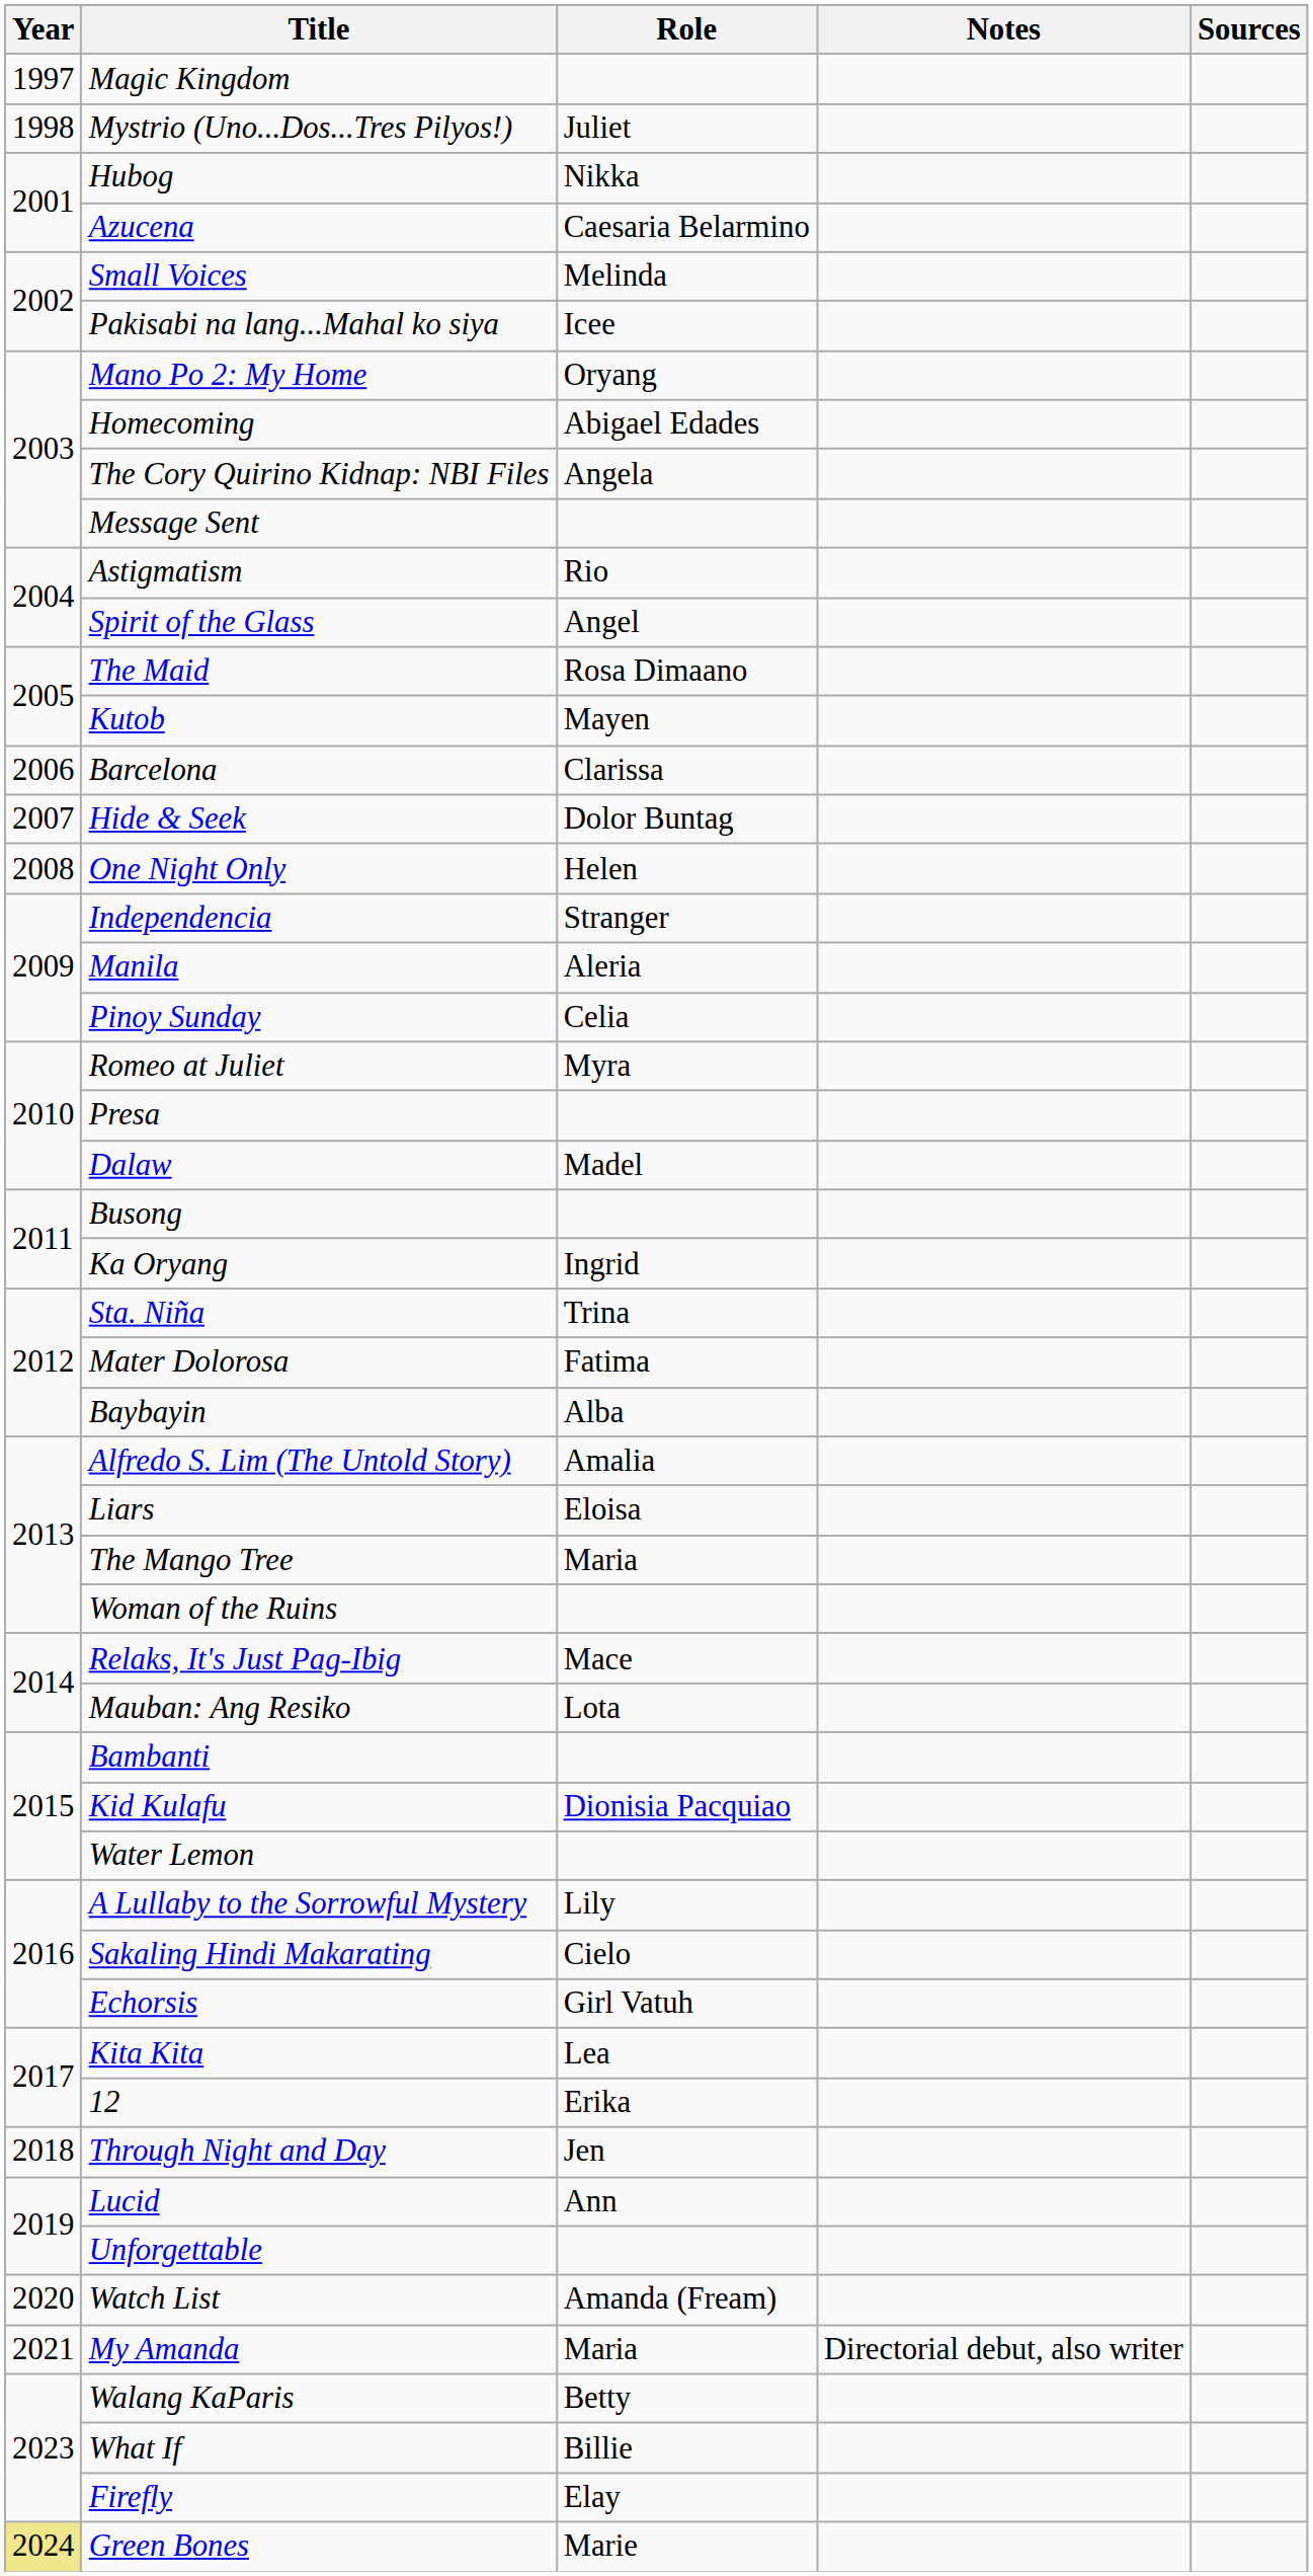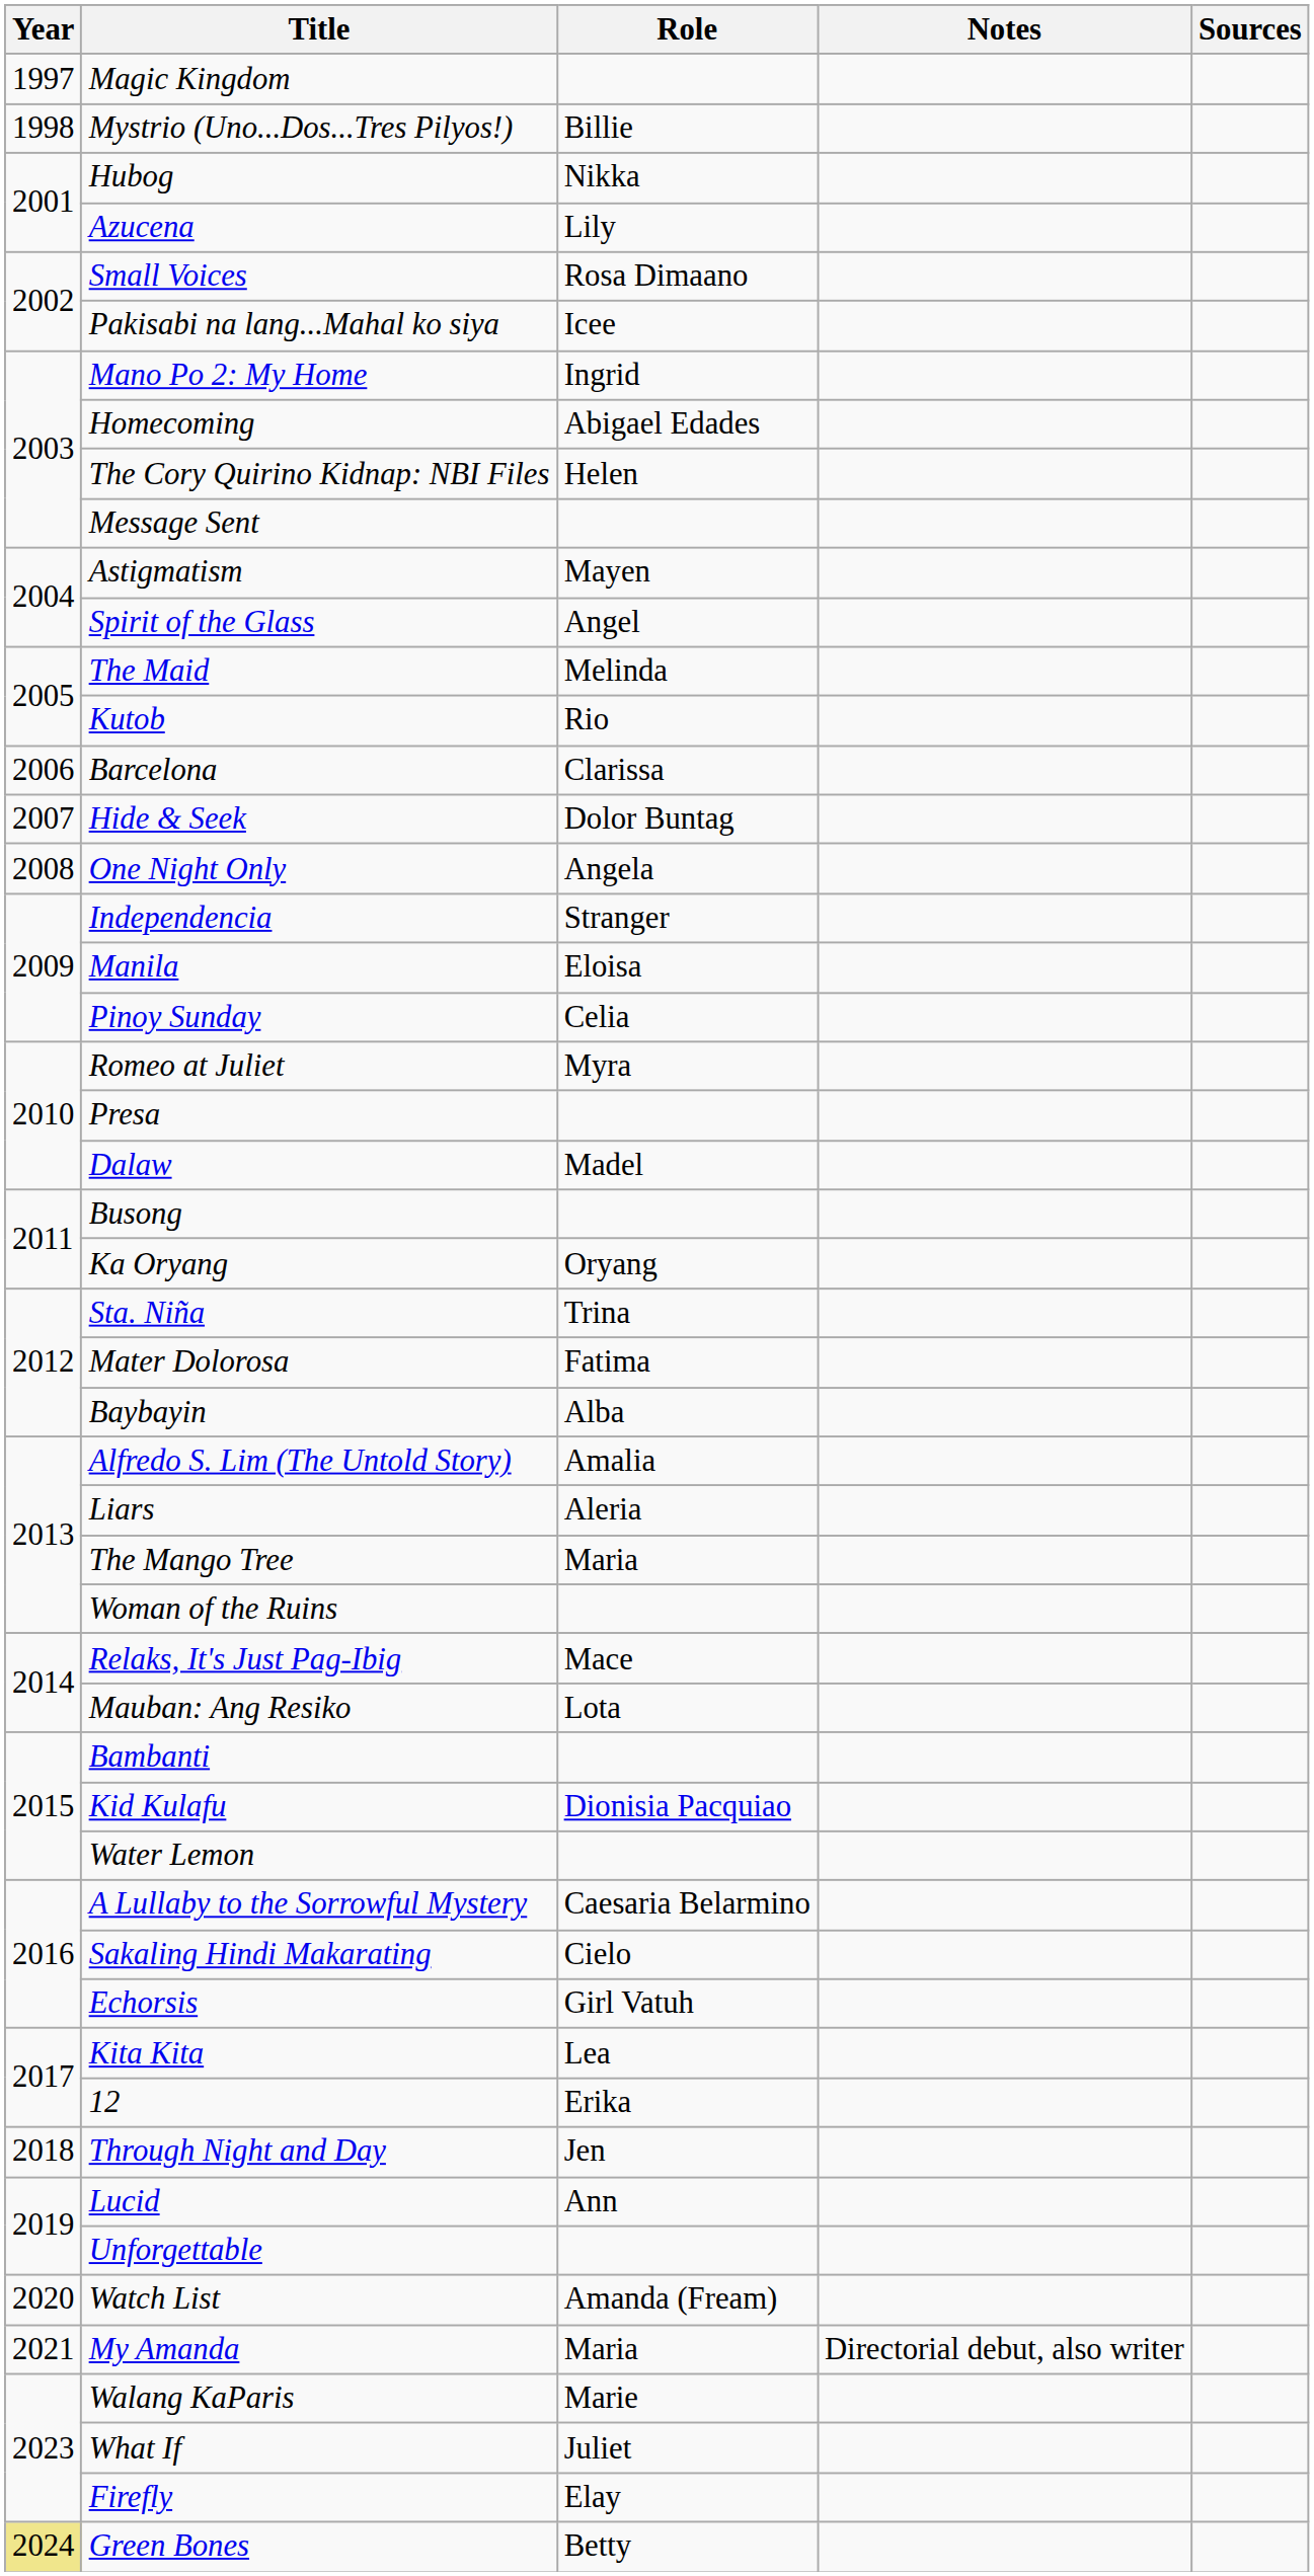Mystrio (Uno...Dos...Tres Pilyos!) | Role: Juliet -> Billie
Azucena | Role: Caesaria Belarmino -> Lily
Small Voices | Role: Melinda -> Rosa Dimaano
Mano Po 2: My Home | Role: Oryang -> Ingrid
The Cory Quirino Kidnap: NBI Files | Role: Angela -> Helen
Astigmatism | Role: Rio -> Mayen
The Maid | Role: Rosa Dimaano -> Melinda
Kutob | Role: Mayen -> Rio
One Night Only | Role: Helen -> Angela
Manila | Role: Aleria -> Eloisa
Ka Oryang | Role: Ingrid -> Oryang
Liars | Role: Eloisa -> Aleria
A Lullaby to the Sorrowful Mystery | Role: Lily -> Caesaria Belarmino
Walang KaParis | Role: Betty -> Marie
What If | Role: Billie -> Juliet
Green Bones | Role: Marie -> Betty
